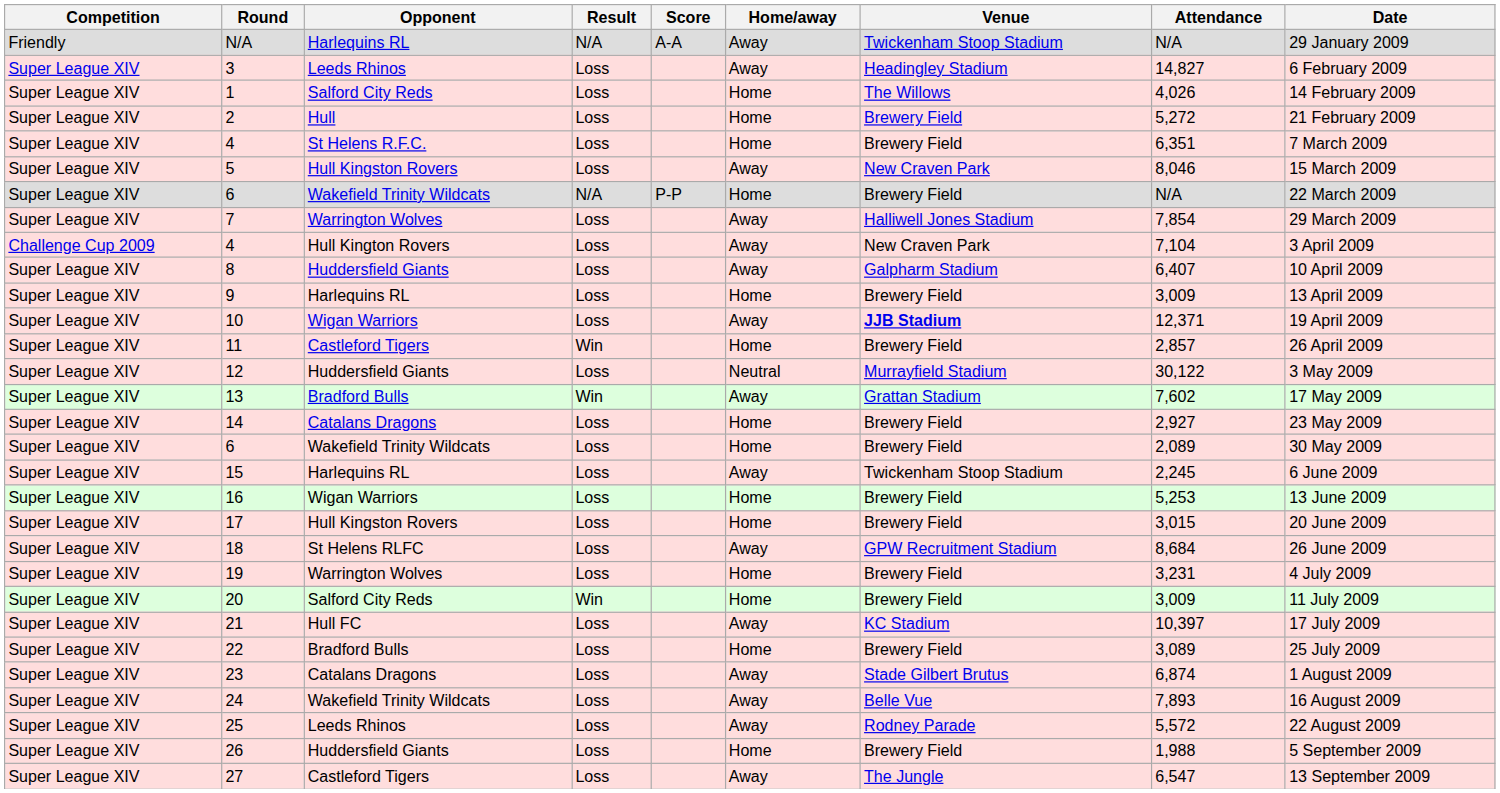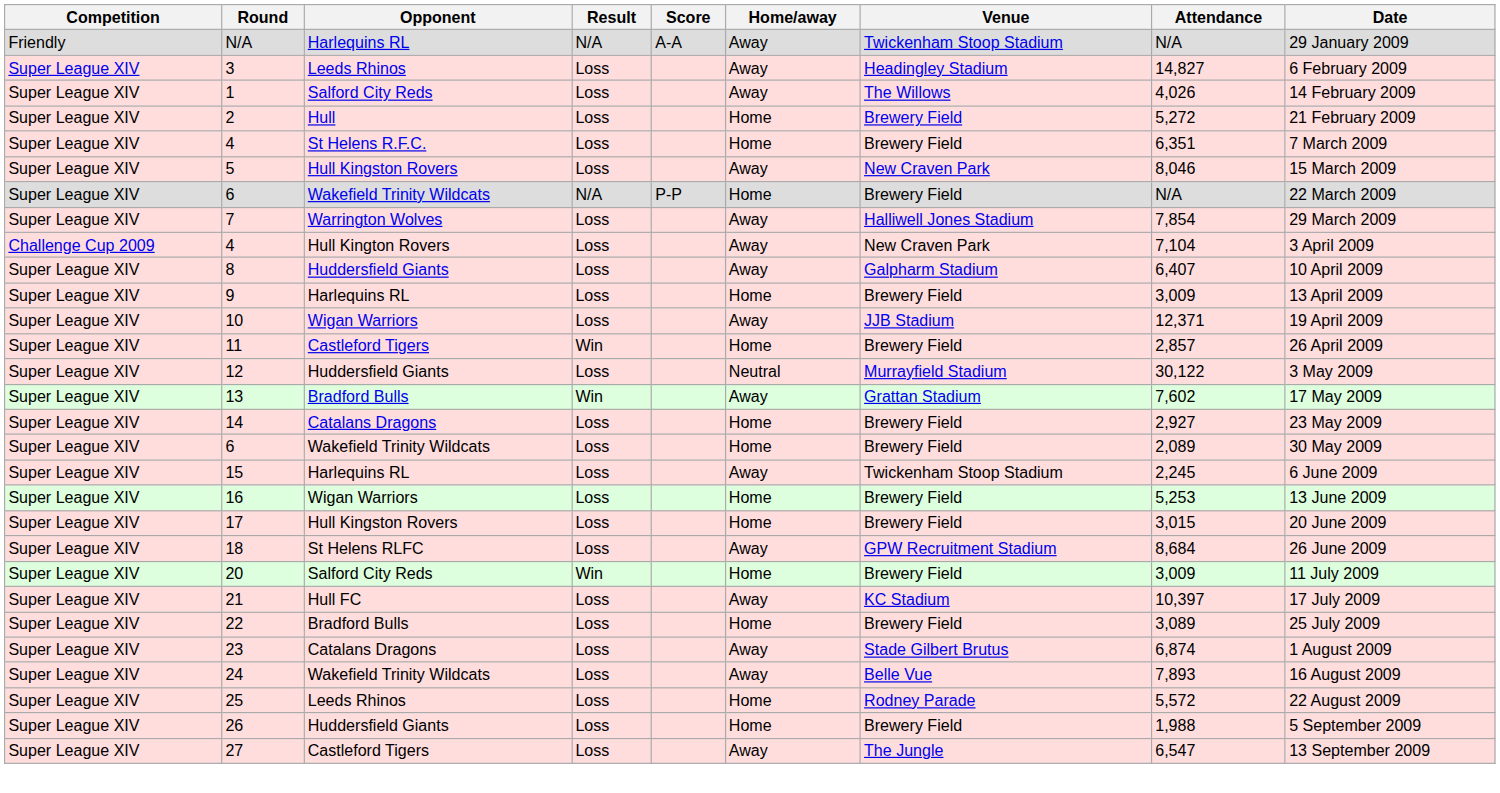1 | Home/away: Home -> Away
10 | Venue: bold -> normal
- row: Super League XIV | 19 | Warrington Wolves | Loss | Home | Brewery Field | 3,231 | 4 July 2009
25 | Home/away: Away -> Home
